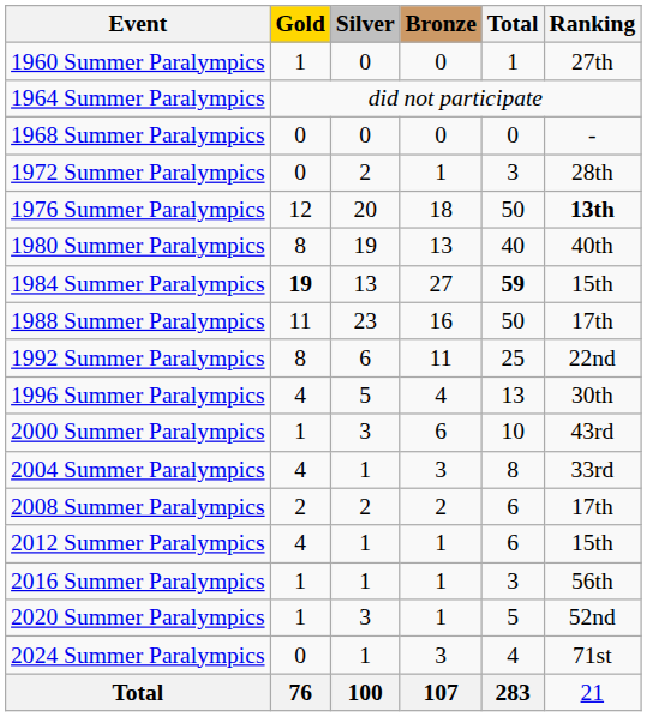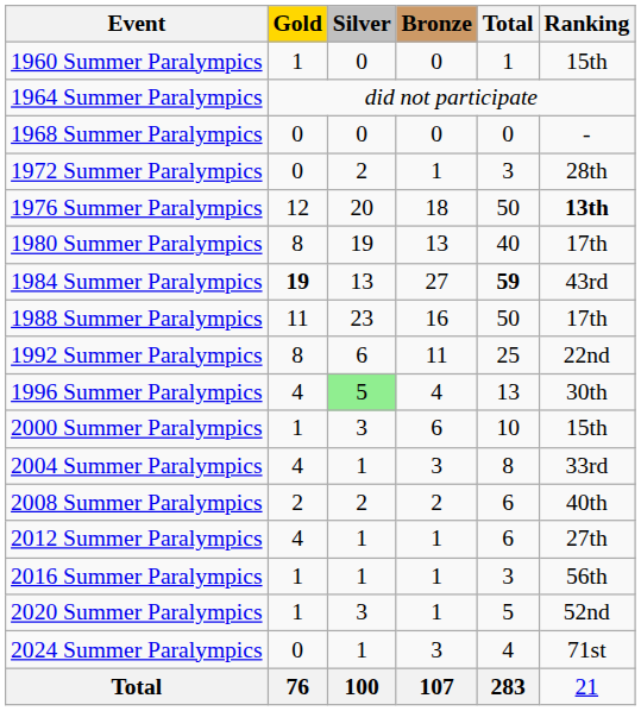1960 Summer Paralympics | Ranking: 27th -> 15th
1980 Summer Paralympics | Ranking: 40th -> 17th
1984 Summer Paralympics | Ranking: 15th -> 43rd
1996 Summer Paralympics | Silver: no background -> lightgreen background
2000 Summer Paralympics | Ranking: 43rd -> 15th
2008 Summer Paralympics | Ranking: 17th -> 40th
2012 Summer Paralympics | Ranking: 15th -> 27th
